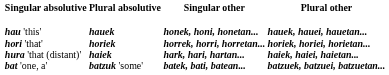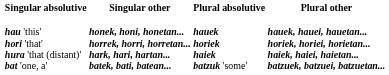columns swapped: Singular other <-> Plural absolutive
